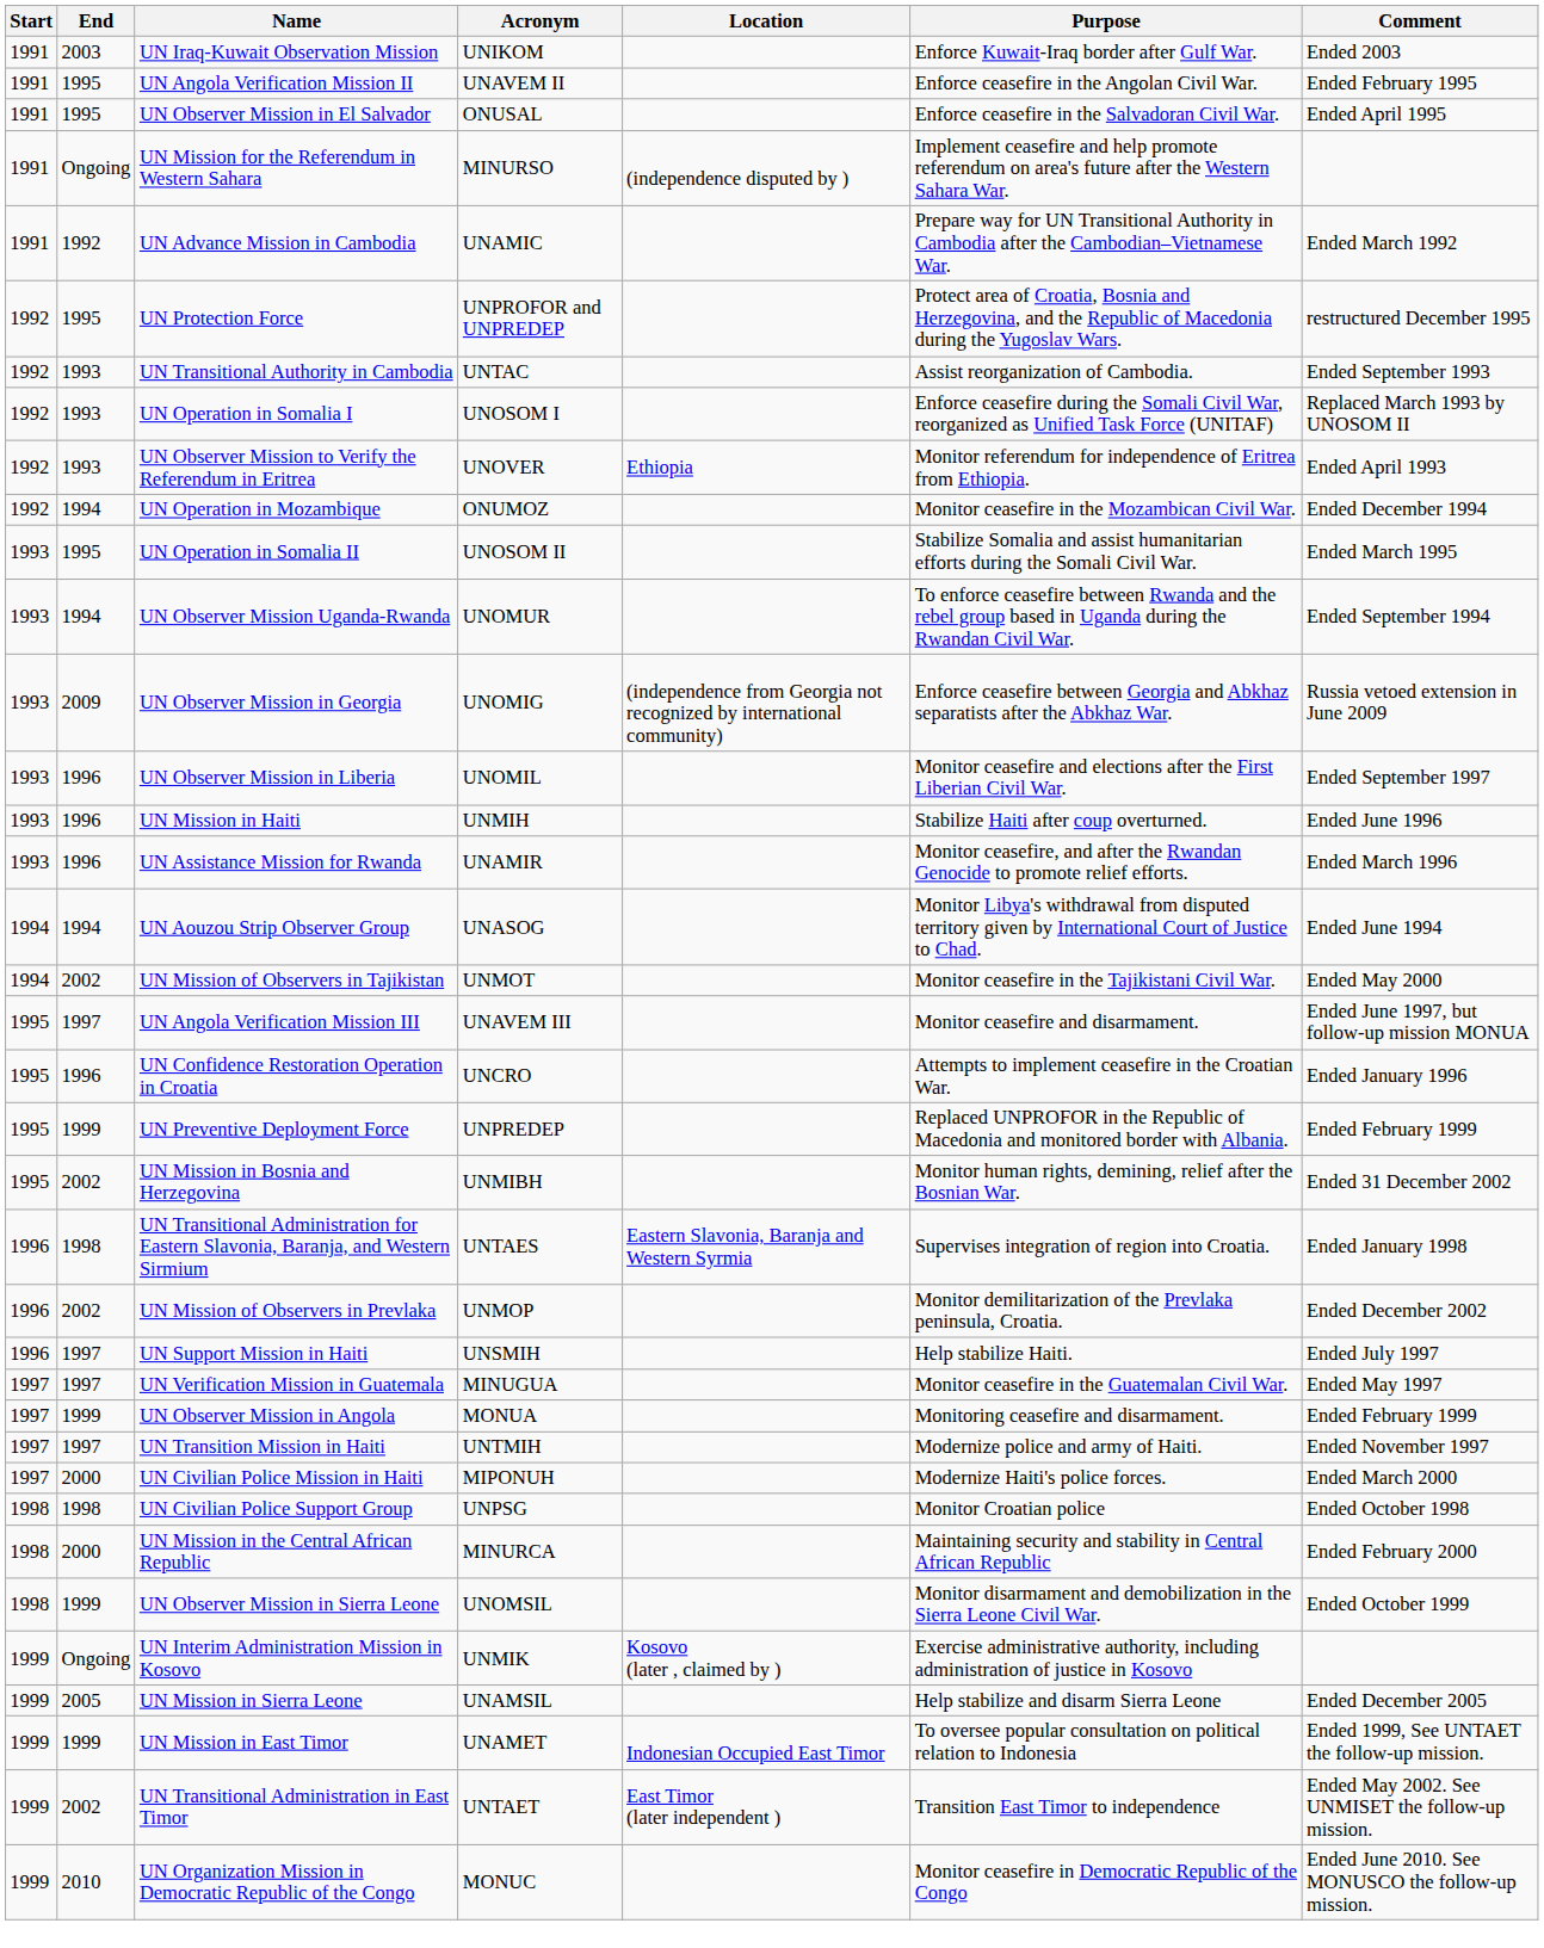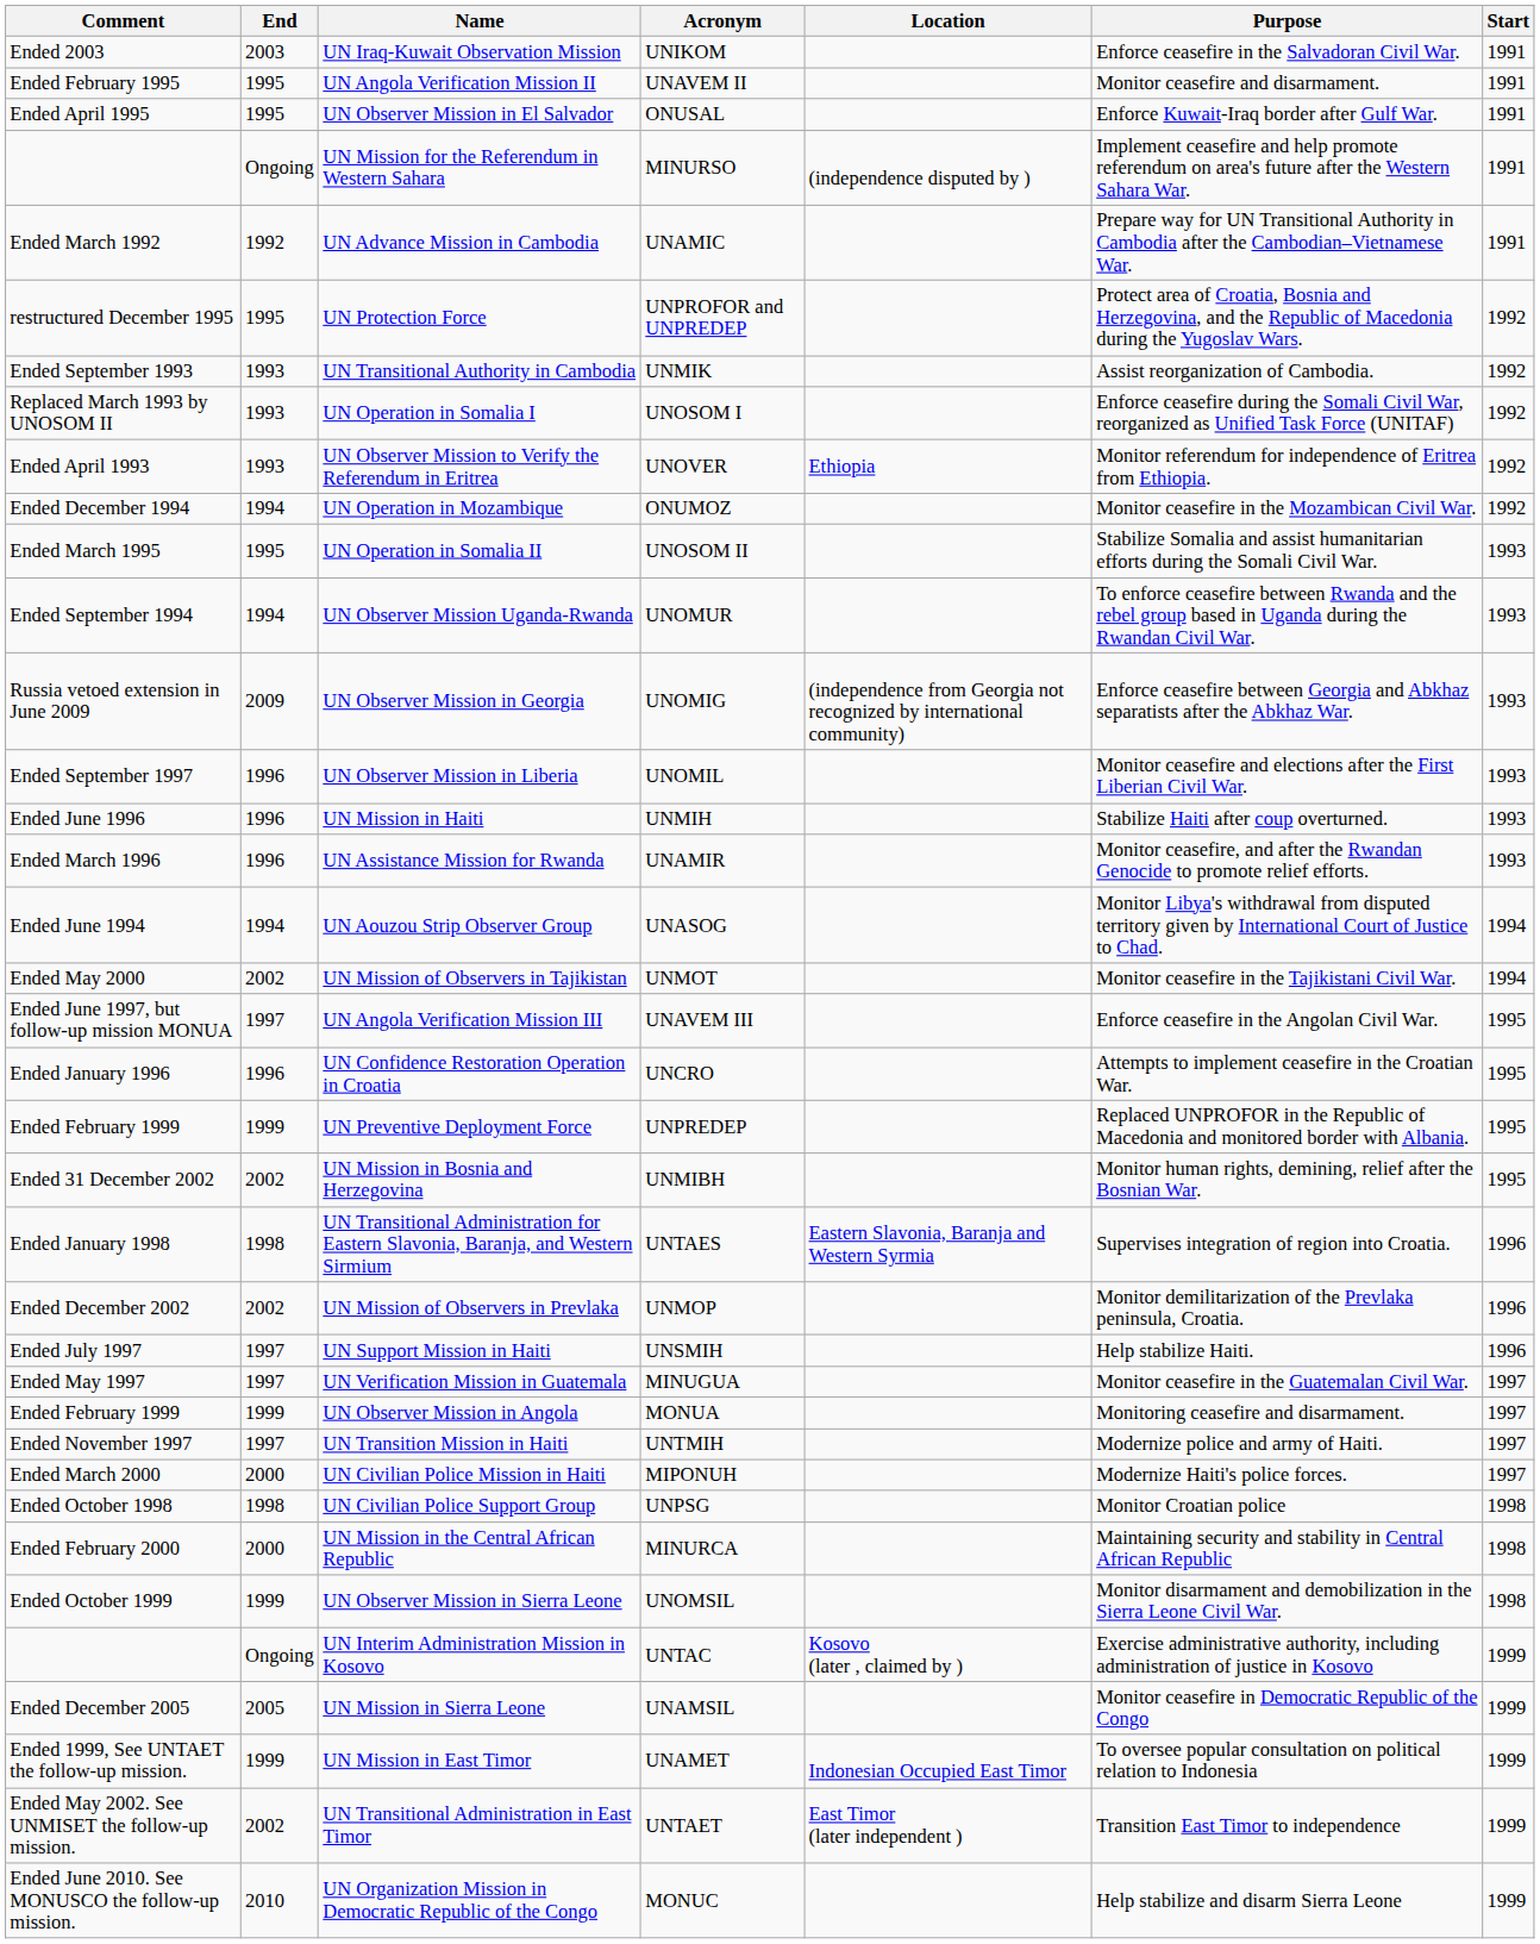columns swapped: Start <-> Comment
UN Iraq-Kuwait Observation Mission | Purpose: Enforce Kuwait-Iraq border after Gulf War. -> Enforce ceasefire in the Salvadoran Civil War.
UN Angola Verification Mission II | Purpose: Enforce ceasefire in the Angolan Civil War. -> Monitor ceasefire and disarmament.
UN Observer Mission in El Salvador | Purpose: Enforce ceasefire in the Salvadoran Civil War. -> Enforce Kuwait-Iraq border after Gulf War.
UN Transitional Authority in Cambodia | Acronym: UNTAC -> UNMIK
UN Angola Verification Mission III | Purpose: Monitor ceasefire and disarmament. -> Enforce ceasefire in the Angolan Civil War.
UN Interim Administration Mission in Kosovo | Acronym: UNMIK -> UNTAC
UN Mission in Sierra Leone | Purpose: Help stabilize and disarm Sierra Leone -> Monitor ceasefire in Democratic Republic of the Congo
UN Organization Mission in Democratic Republic of the Congo | Purpose: Monitor ceasefire in Democratic Republic of the Congo -> Help stabilize and disarm Sierra Leone
